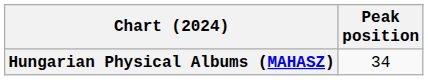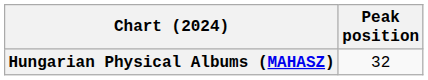Hungarian Physical Albums (MAHASZ) | Peak position: 34 -> 32
